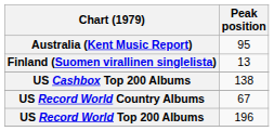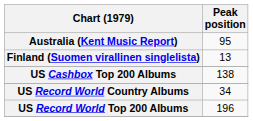US Record World Country Albums | Peak position: 67 -> 34
